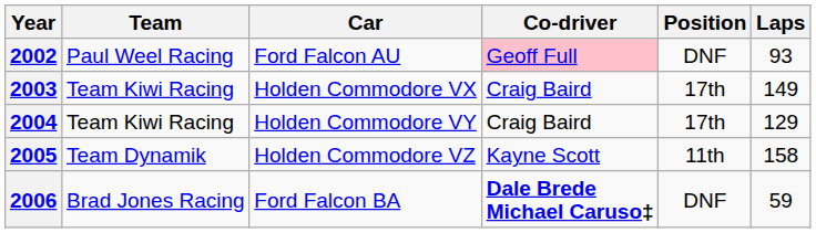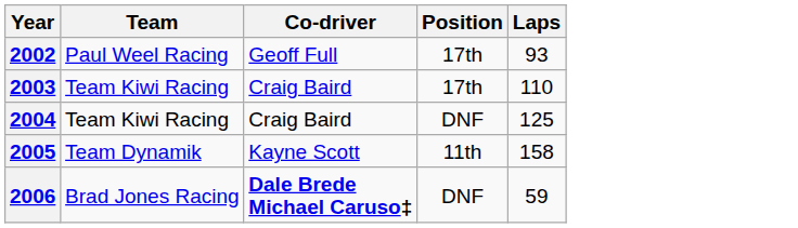- column: Car | Ford Falcon AU | Holden Commodore VX | Holden Commodore VY | Holden Commodore VZ | Ford Falcon BA
2002 | Co-driver: pink background -> no background
2002 | Position: DNF -> 17th
2003 | Laps: 149 -> 110
2004 | Position: 17th -> DNF
2004 | Laps: 129 -> 125
